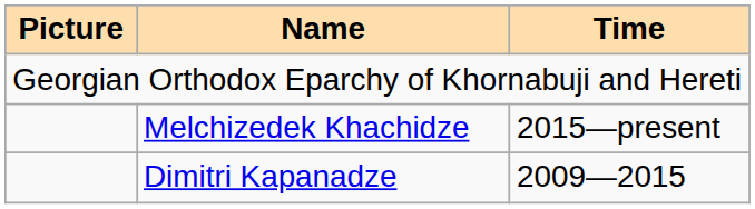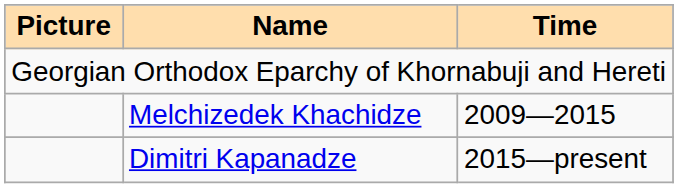Melchizedek Khachidze | Time: 2015—present -> 2009—2015
Dimitri Kapanadze | Time: 2009—2015 -> 2015—present
